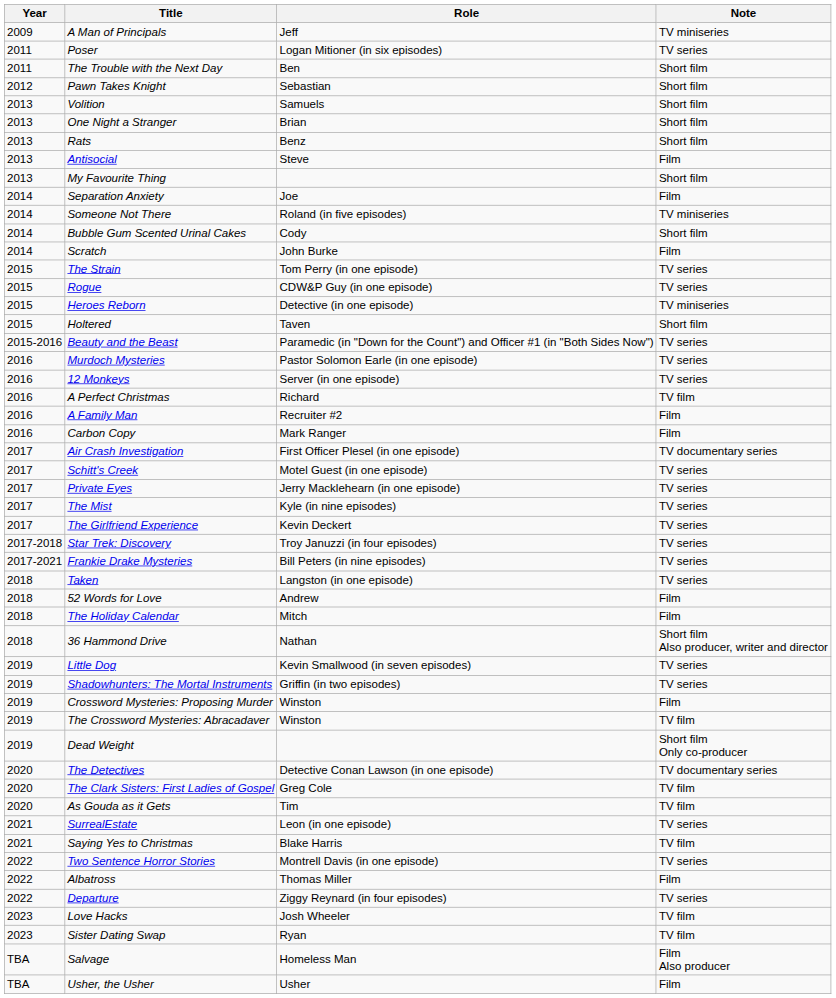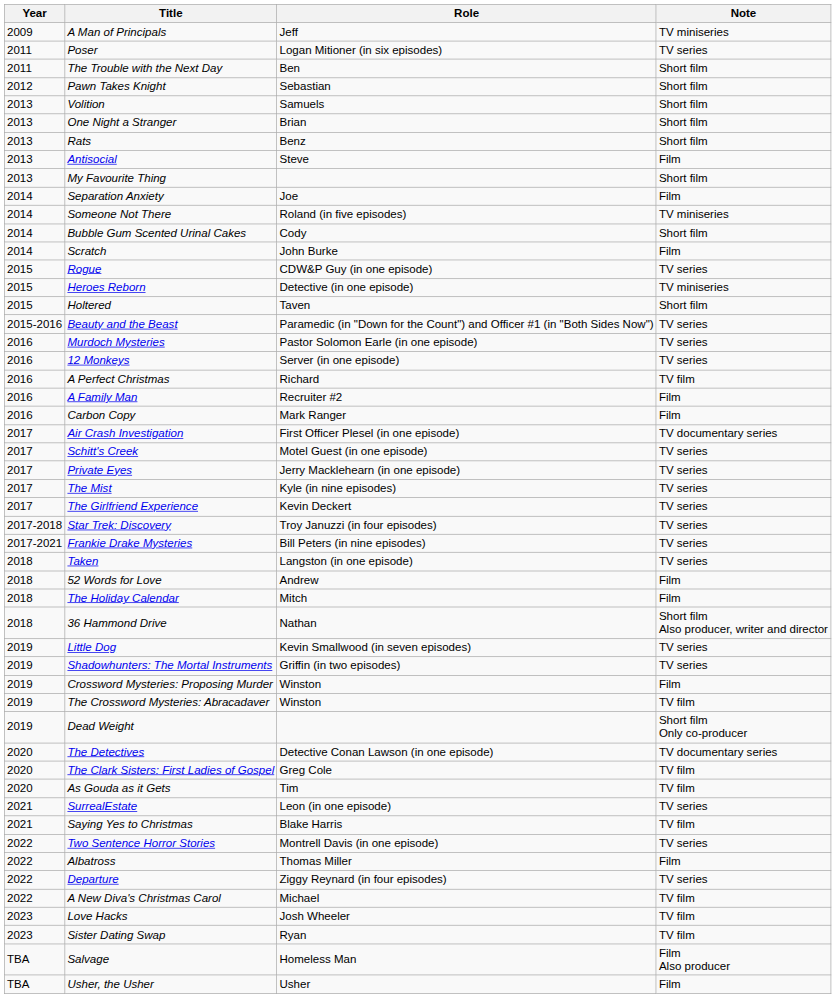- row: 2015 | The Strain | Tom Perry (in one episode) | TV series
+ row: 2022 | A New Diva's Christmas Carol | Michael | TV film
